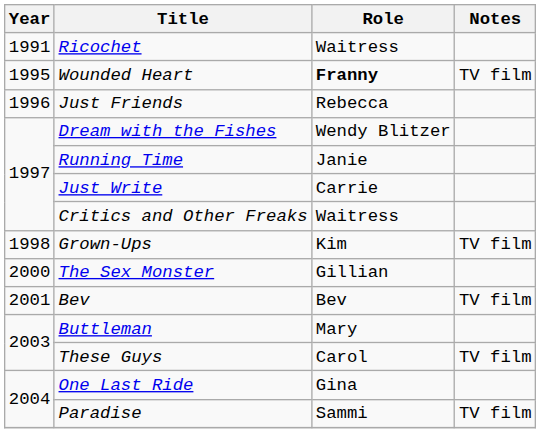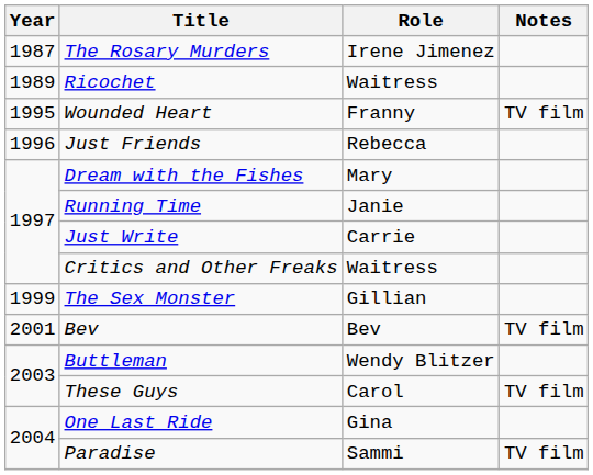+ row: 1987 | The Rosary Murders | Irene Jimenez
Ricochet | Year: 1991 -> 1989
Wounded Heart | Role: bold -> normal
Dream with the Fishes | Role: Wendy Blitzer -> Mary
- row: 1998 | Grown-Ups | Kim | TV film
The Sex Monster | Year: 2000 -> 1999
Buttleman | Role: Mary -> Wendy Blitzer
